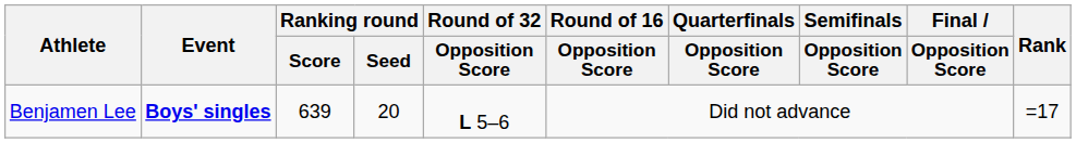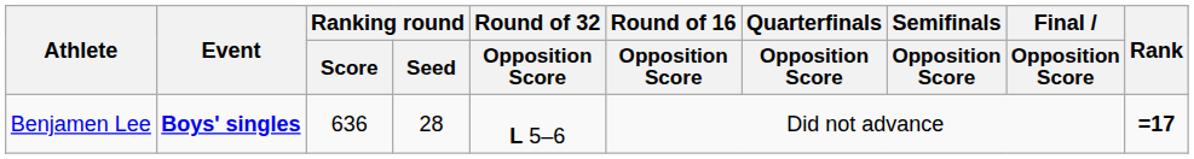Benjamen Lee | Ranking round / Score: 639 -> 636
Benjamen Lee | Ranking round / Seed: 20 -> 28
Benjamen Lee | Rank: normal -> bold
